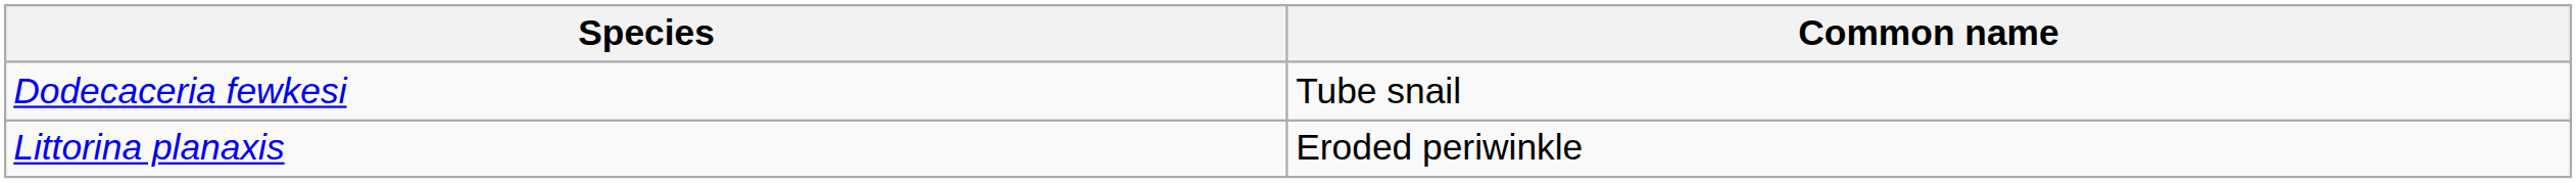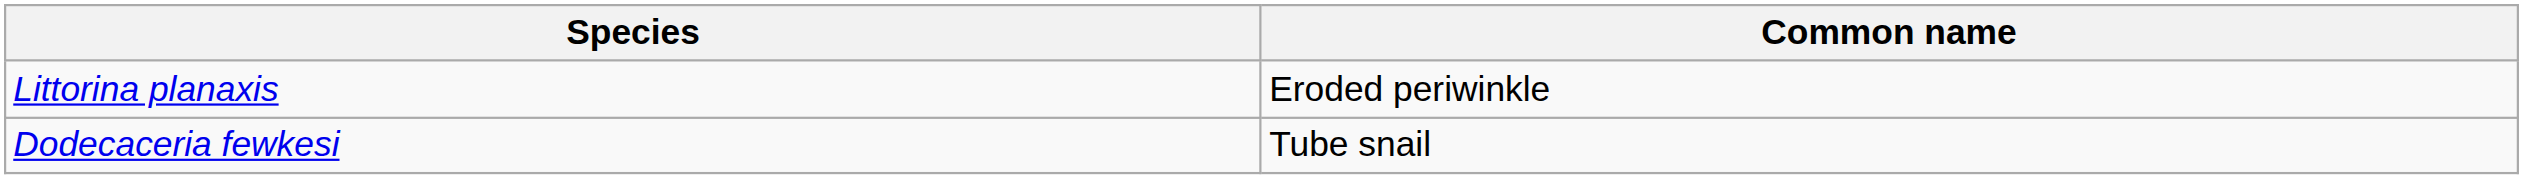rows swapped: Dodecaceria fewkesi <-> Littorina planaxis
